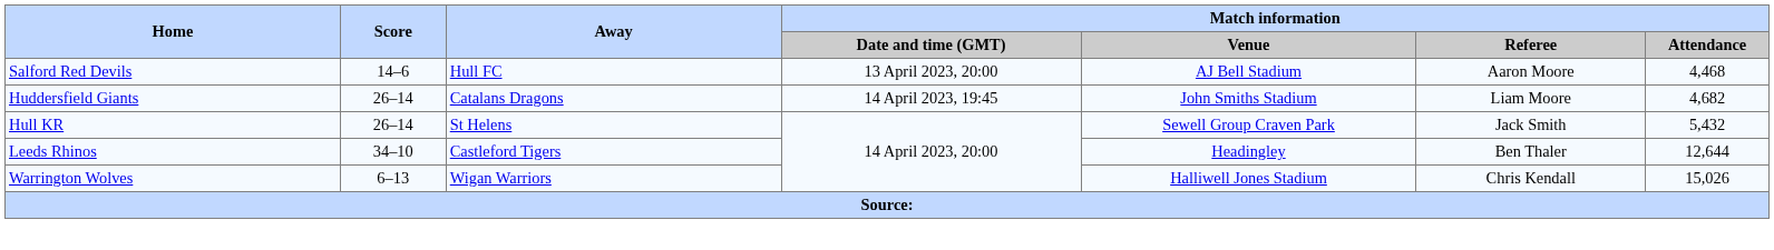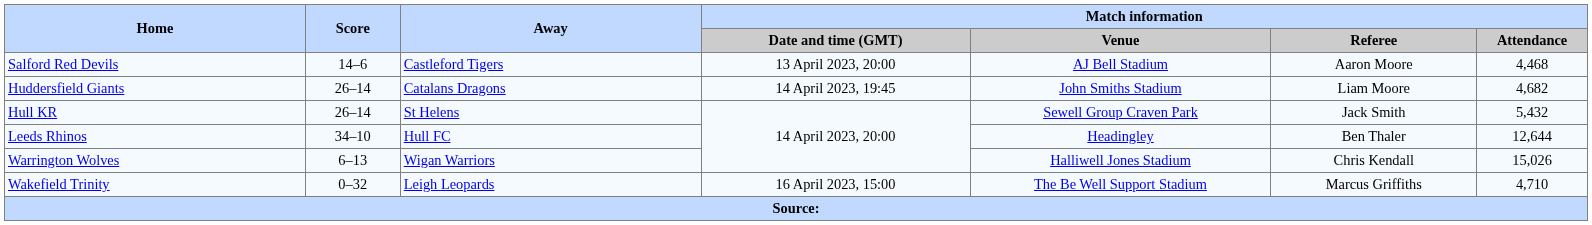Salford Red Devils | Away: Hull FC -> Castleford Tigers
Leeds Rhinos | Away: Castleford Tigers -> Hull FC
+ row: Wakefield Trinity | 0–32 | Leigh Leopards | 16 April 2023, 15:00 | The Be Well Support Stadium | Marcus Griffiths | 4,710
